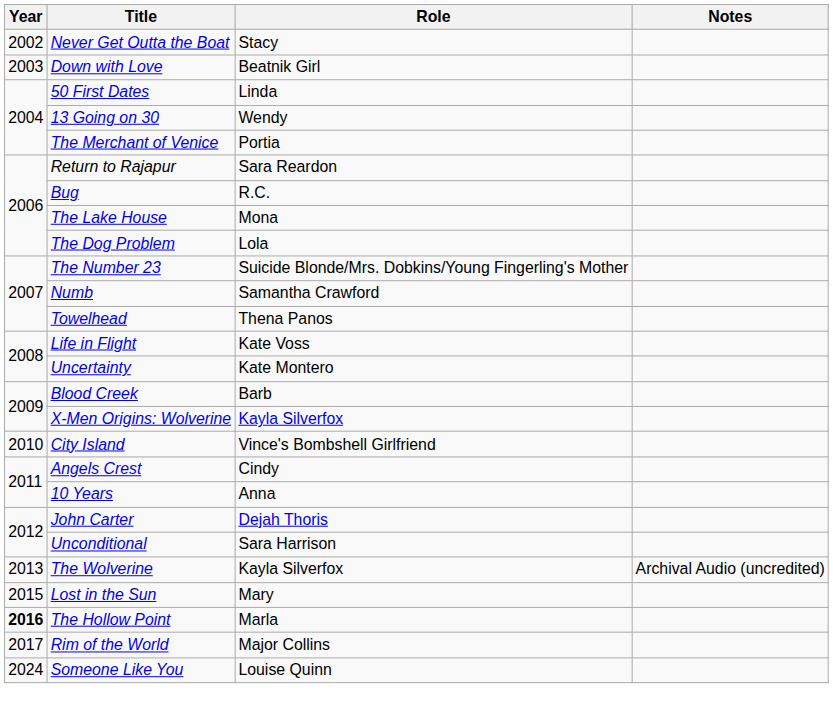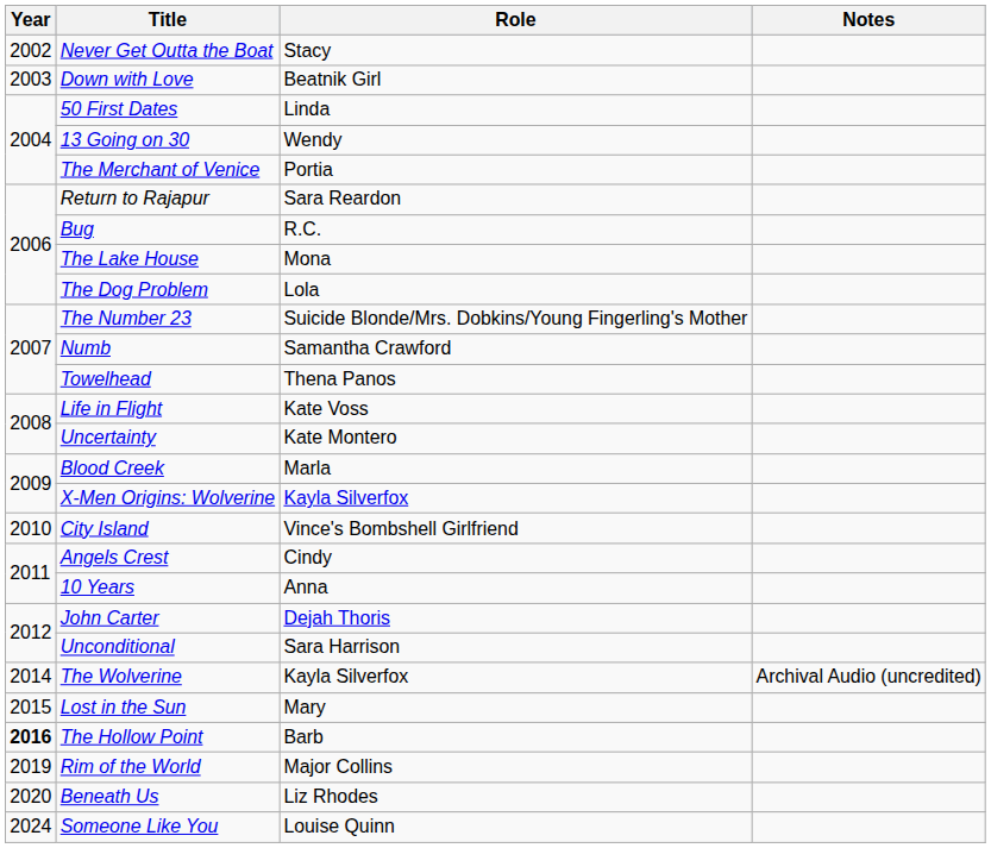Blood Creek | Role: Barb -> Marla
The Wolverine | Year: 2013 -> 2014
The Hollow Point | Role: Marla -> Barb
Rim of the World | Year: 2017 -> 2019
+ row: 2020 | Beneath Us | Liz Rhodes
